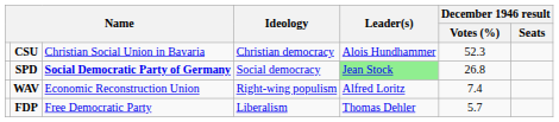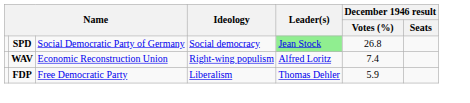- row: CSU | Christian Social Union in Bavaria | Christian democracy | Alois Hundhammer | 52.3
SPD | column 3: bold -> normal
FDP | December 1946 result / Votes (%): 5.7 -> 5.9
